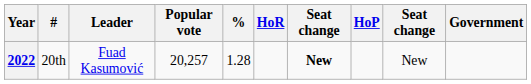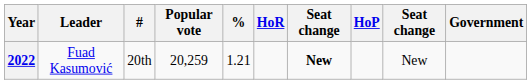columns swapped: Leader <-> #
2022 | Popular vote: 20,257 -> 20,259
2022 | %: 1.28 -> 1.21
